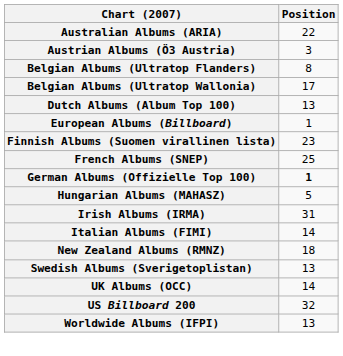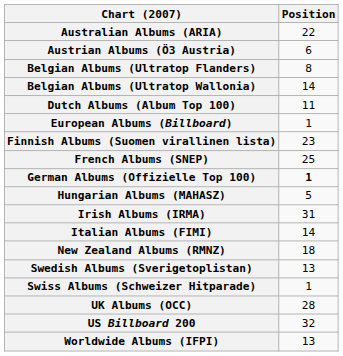Austrian Albums (Ö3 Austria) | Position: 3 -> 6
Belgian Albums (Ultratop Wallonia) | Position: 17 -> 14
Dutch Albums (Album Top 100) | Position: 13 -> 11
+ row: Swiss Albums (Schweizer Hitparade) | 1
UK Albums (OCC) | Position: 14 -> 28
